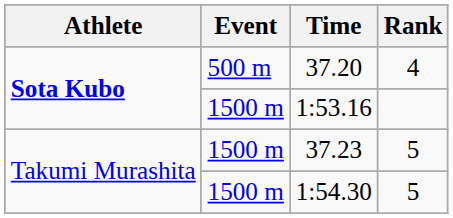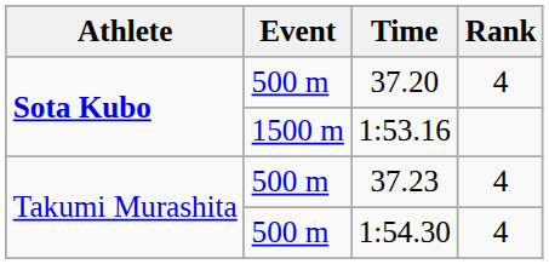37.23 | Event: 1500 m -> 500 m
37.23 | Rank: 5 -> 4
1:54.30 | Event: 1500 m -> 500 m
1:54.30 | Rank: 5 -> 4
